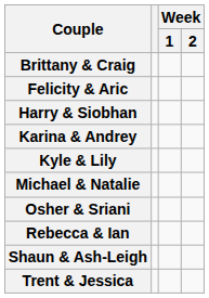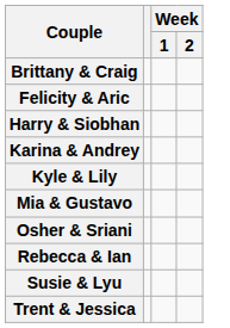+ row: Mia & Gustavo
- row: Michael & Natalie
- row: Shaun & Ash-Leigh
+ row: Susie & Lyu
